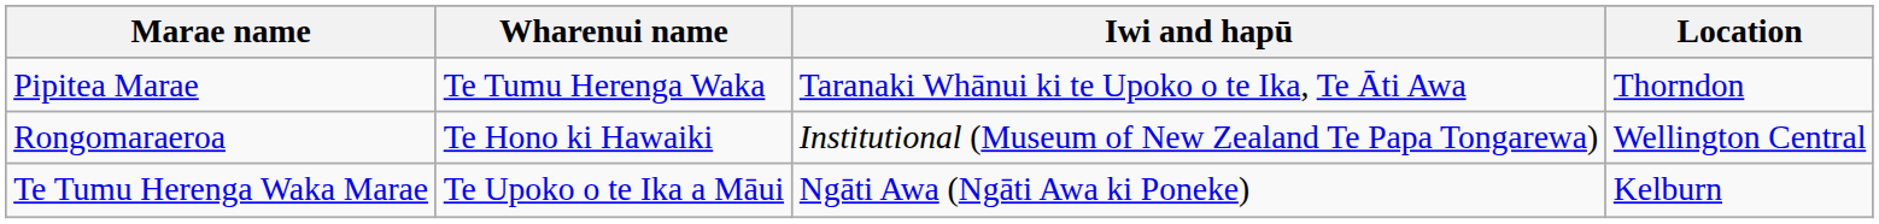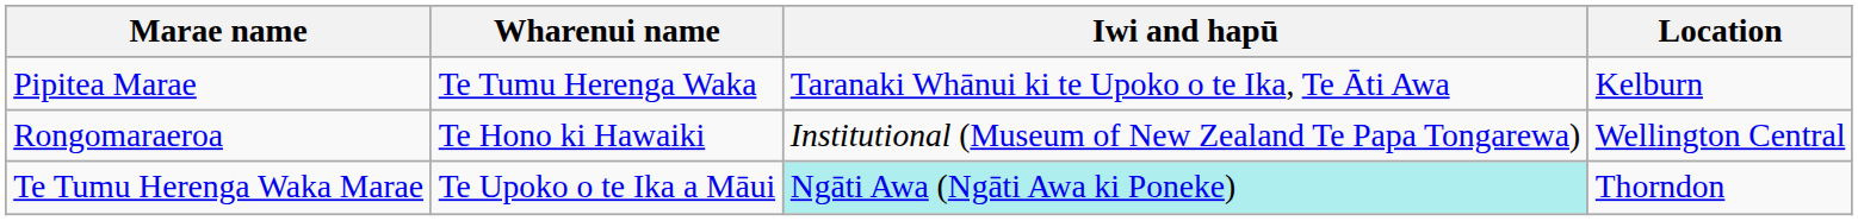Pipitea Marae | Location: Thorndon -> Kelburn
Te Tumu Herenga Waka Marae | Iwi and hapū: no background -> paleturquoise background
Te Tumu Herenga Waka Marae | Location: Kelburn -> Thorndon
